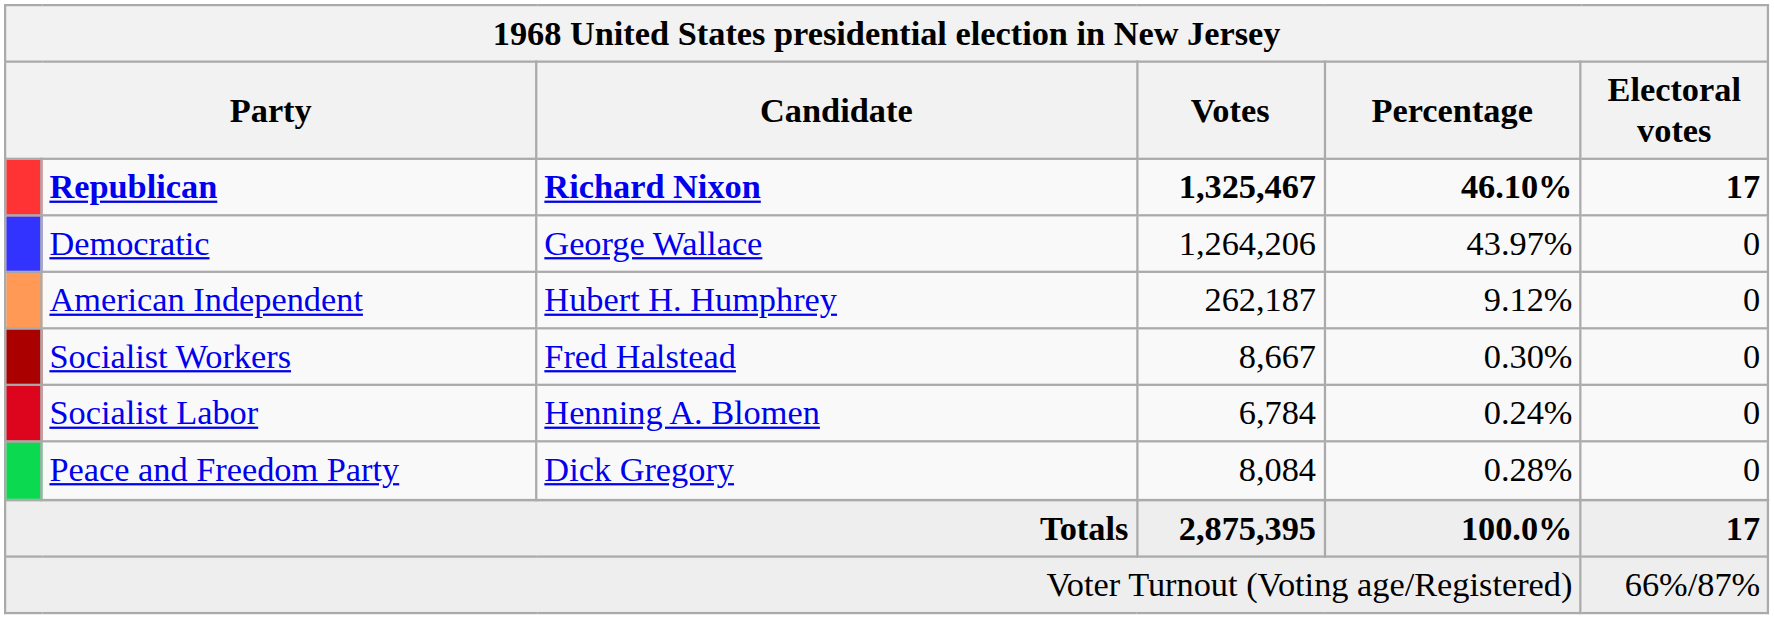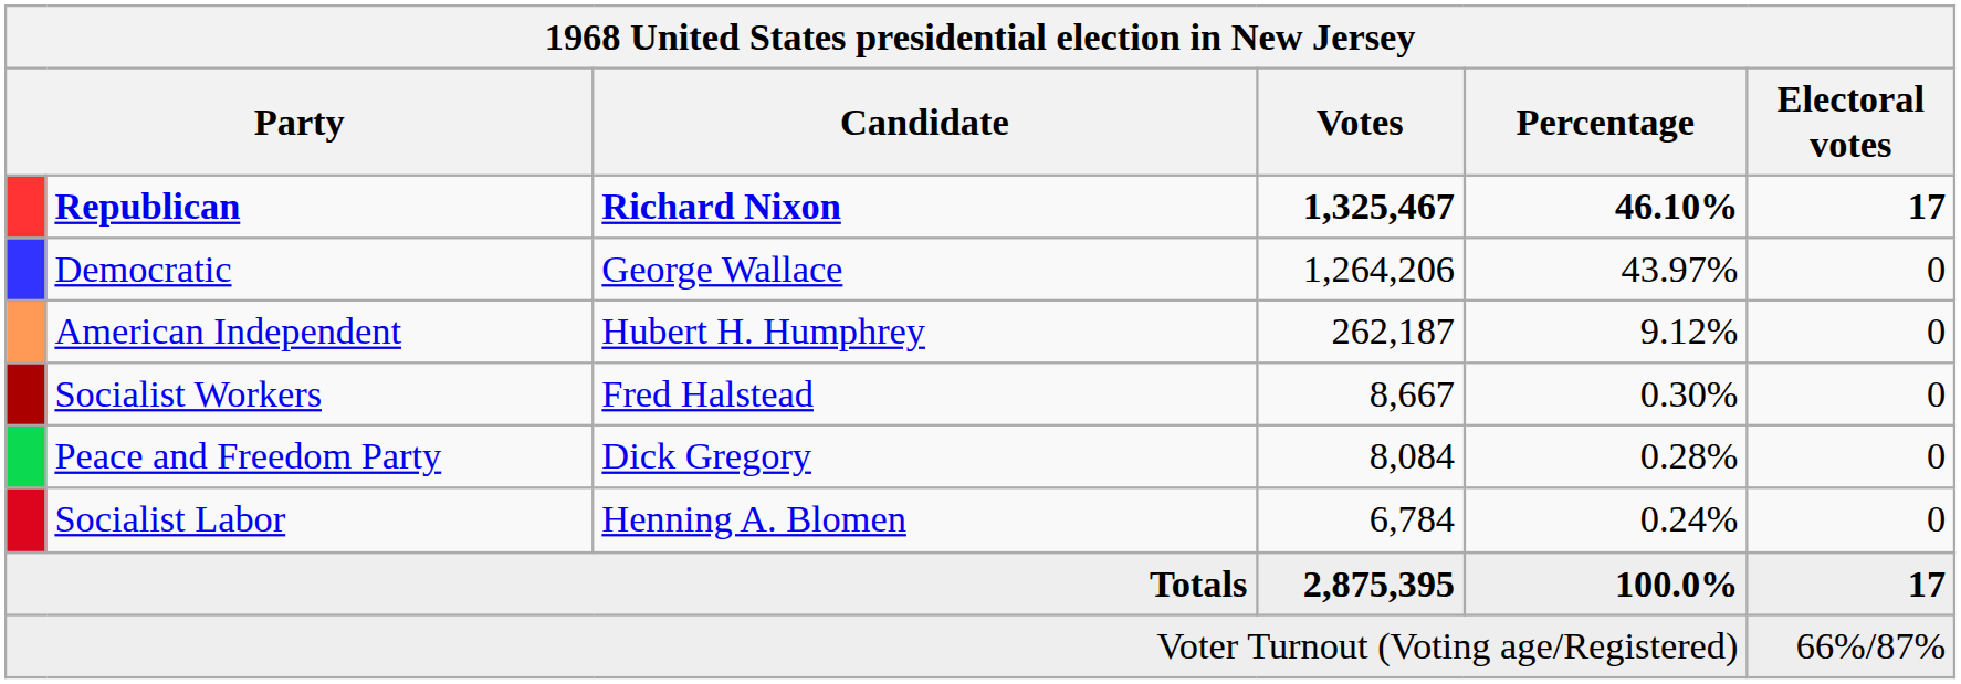rows swapped: Peace and Freedom Party <-> Socialist Labor
